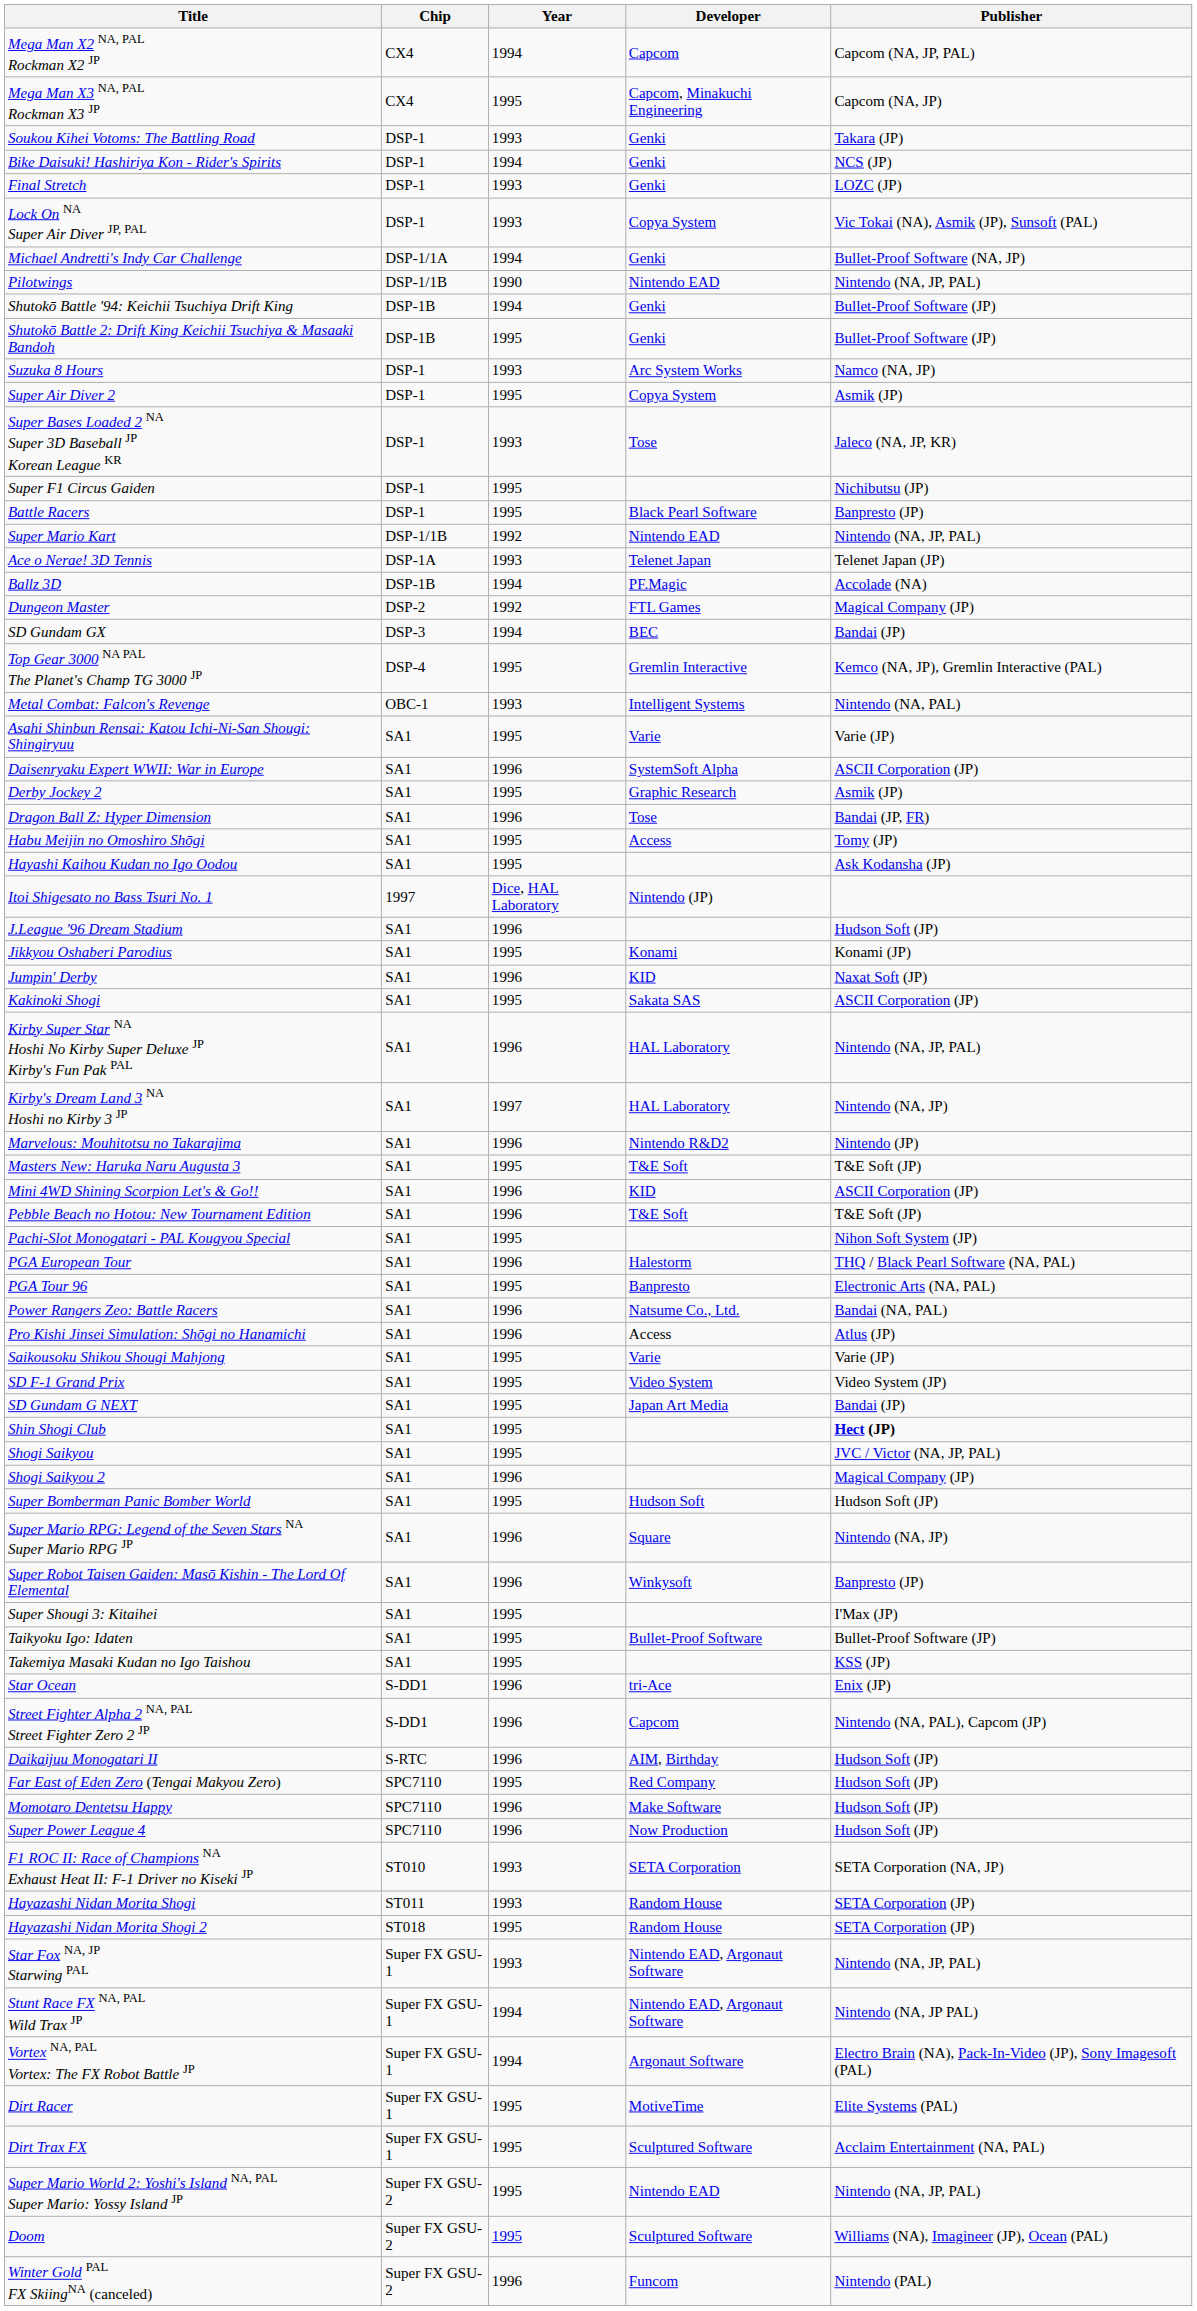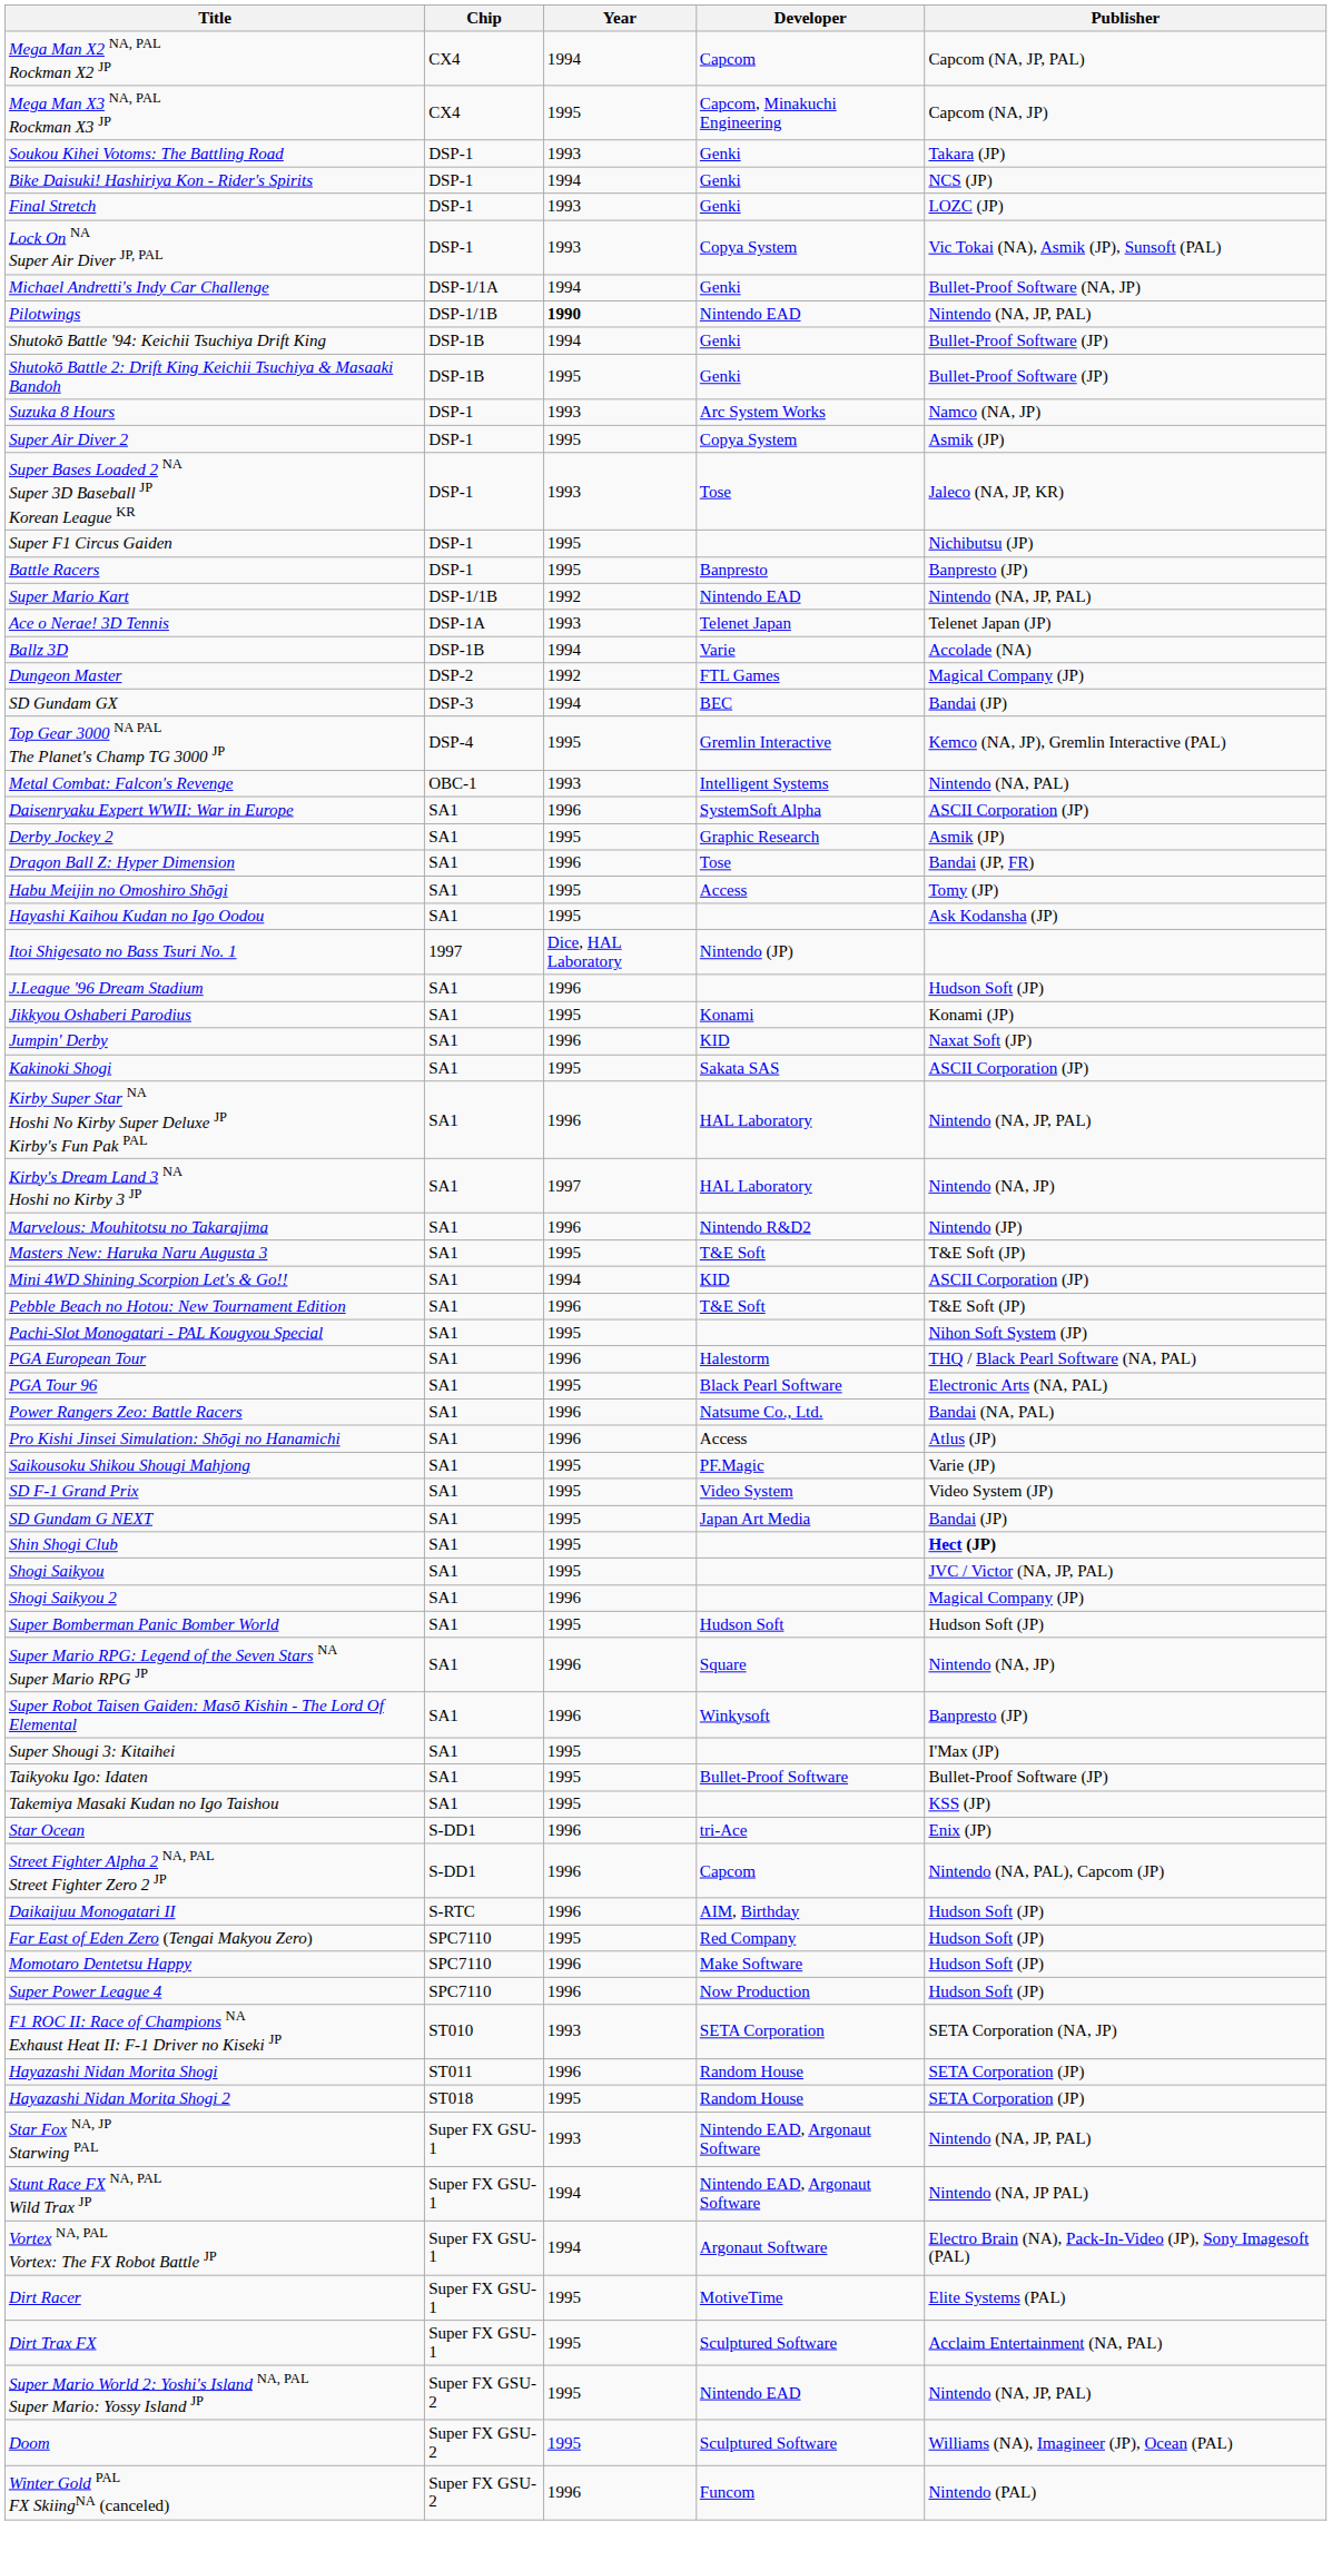Pilotwings | Year: normal -> bold
Battle Racers | Developer: Black Pearl Software -> Banpresto
Ballz 3D | Developer: PF.Magic -> Varie
- row: Asahi Shinbun Rensai: Katou Ichi-Ni-San Shougi: Shingiryuu | SA1 | 1995 | Varie | Varie (JP)
Mini 4WD Shining Scorpion Let's & Go!! | Year: 1996 -> 1994
PGA Tour 96 | Developer: Banpresto -> Black Pearl Software
Saikousoku Shikou Shougi Mahjong | Developer: Varie -> PF.Magic
Hayazashi Nidan Morita Shogi | Year: 1993 -> 1996
